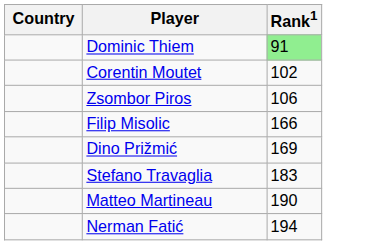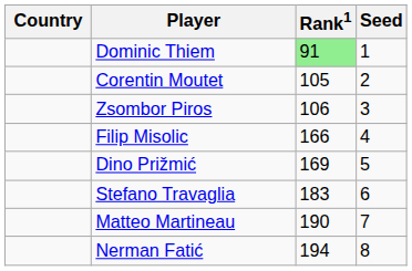+ column: Seed | 1 | 2 | 3 | 4 | 5 | 6 | 7 | 8
Corentin Moutet | Rank1: 102 -> 105
